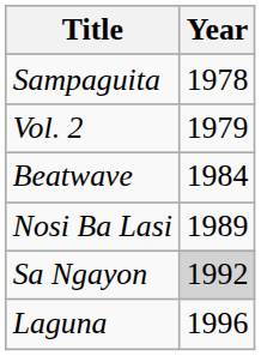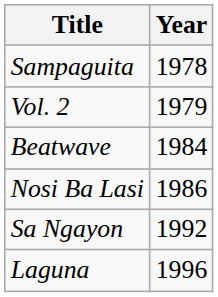Nosi Ba Lasi | Year: 1989 -> 1986
Sa Ngayon | Year: lightgrey background -> no background
